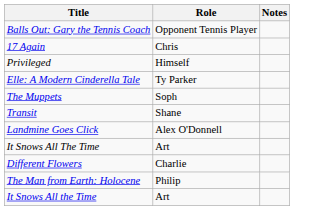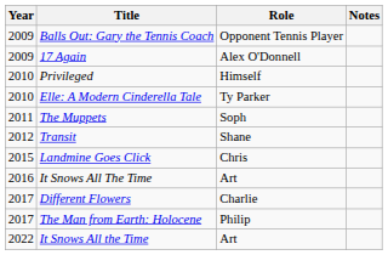+ column: Year | 2009 | 2009 | 2010 | 2010 | 2011 | 2012 | 2015 | 2016 | 2017 | 2017 | 2022
17 Again | Role: Chris -> Alex O'Donnell
Landmine Goes Click | Role: Alex O'Donnell -> Chris
